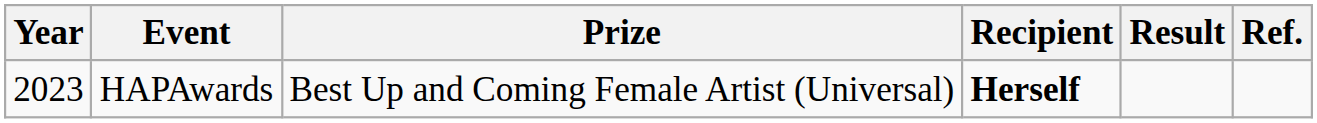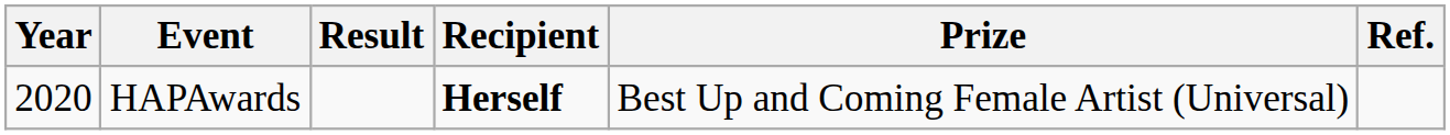columns swapped: Prize <-> Result
HAPAwards | Year: 2023 -> 2020
